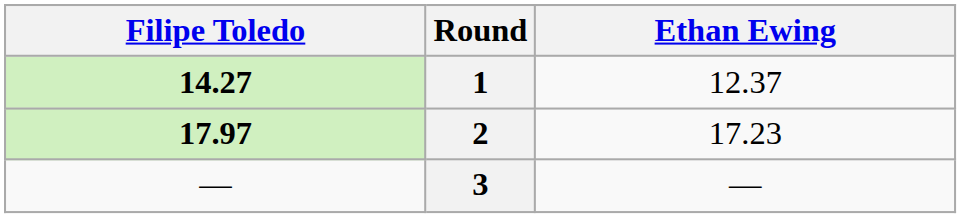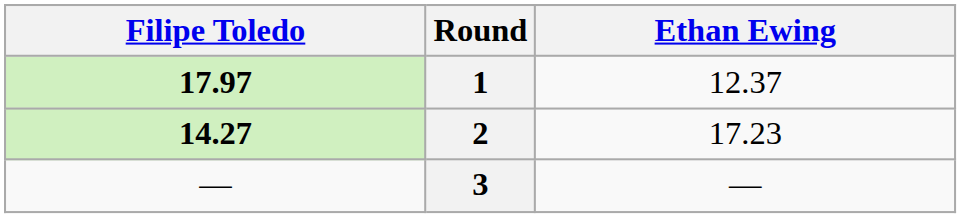1 | Filipe Toledo: 14.27 -> 17.97
2 | Filipe Toledo: 17.97 -> 14.27
